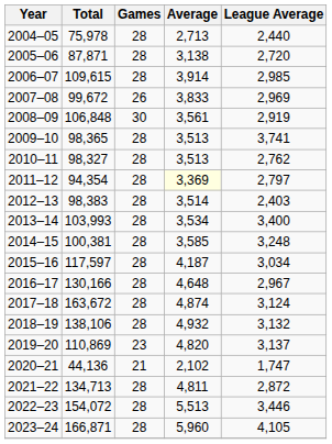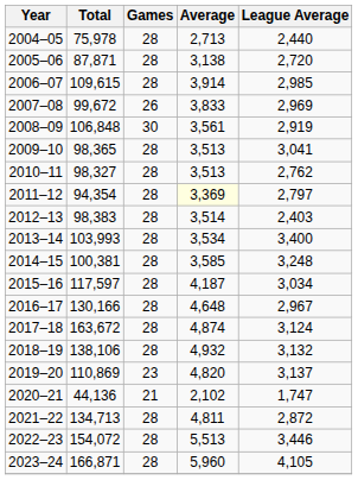2009–10 | League Average: 3,741 -> 3,041
